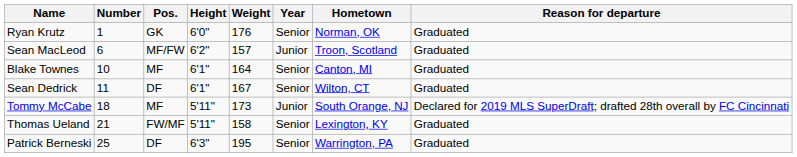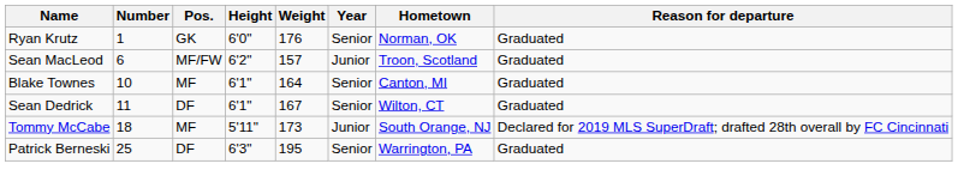- row: Thomas Ueland | 21 | FW/MF | 5'11" | 158 | Senior | Lexington, KY | Graduated
